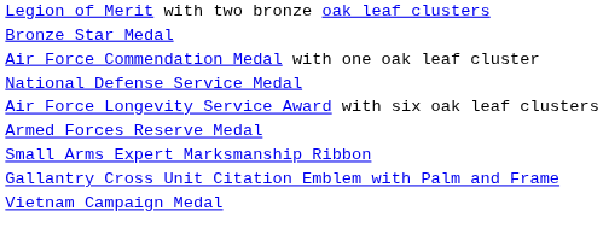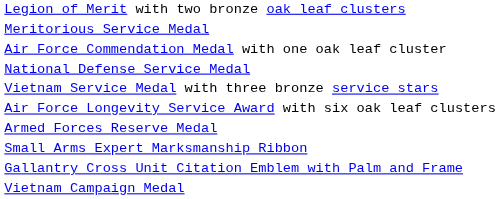- row: Bronze Star Medal
+ row: Meritorious Service Medal
+ row: Vietnam Service Medal with three bronze service stars
